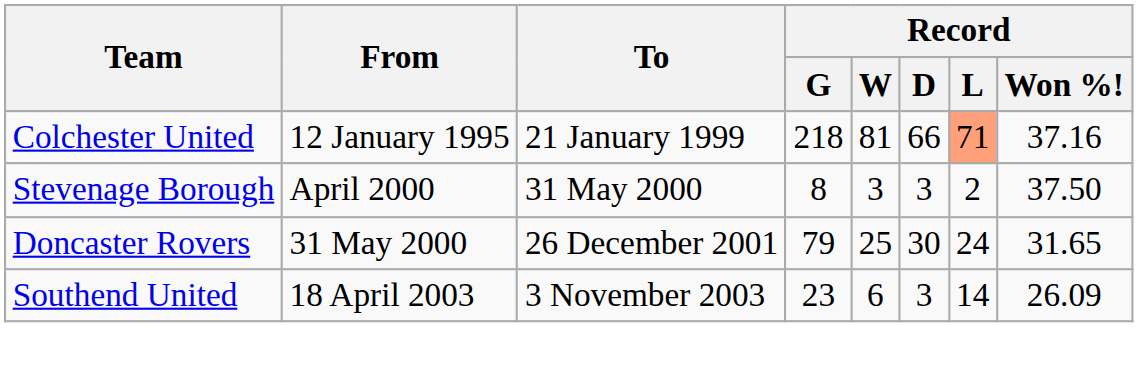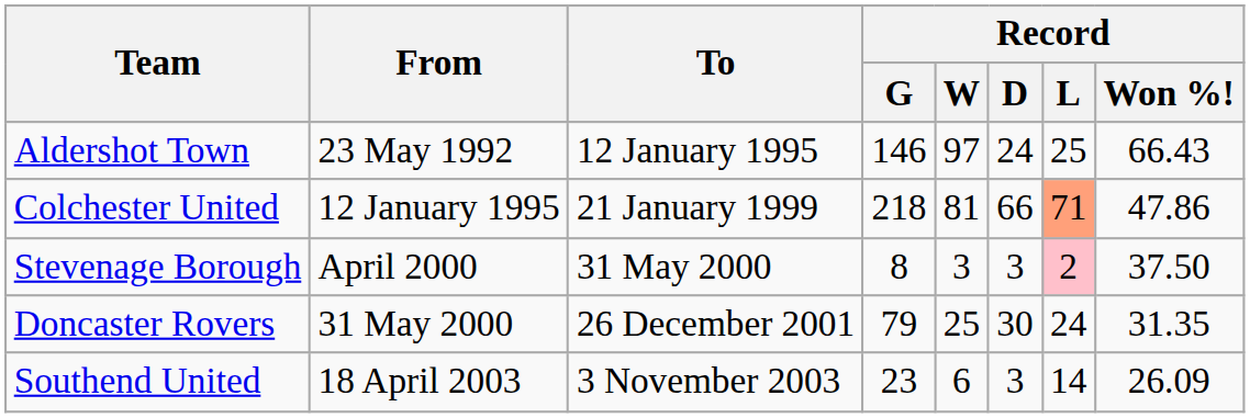+ row: Aldershot Town | 23 May 1992 | 12 January 1995 | 146 | 97 | 24 | 25 | 66.43
Colchester United | Record / Won %!: 37.16 -> 47.86
Stevenage Borough | Record / L: no background -> pink background
Doncaster Rovers | Record / Won %!: 31.65 -> 31.35
